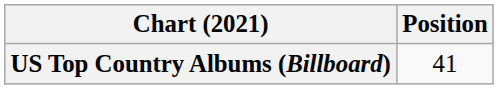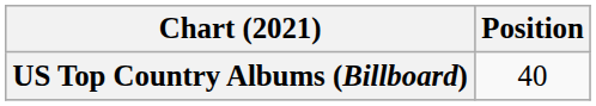US Top Country Albums (Billboard) | Position: 41 -> 40
